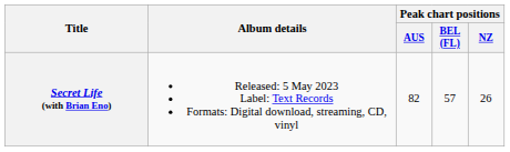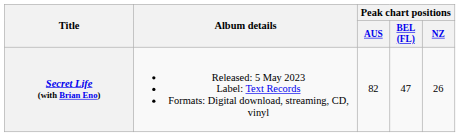Secret Life (with Brian Eno) | Peak chart positions / BEL (FL): 57 -> 47
